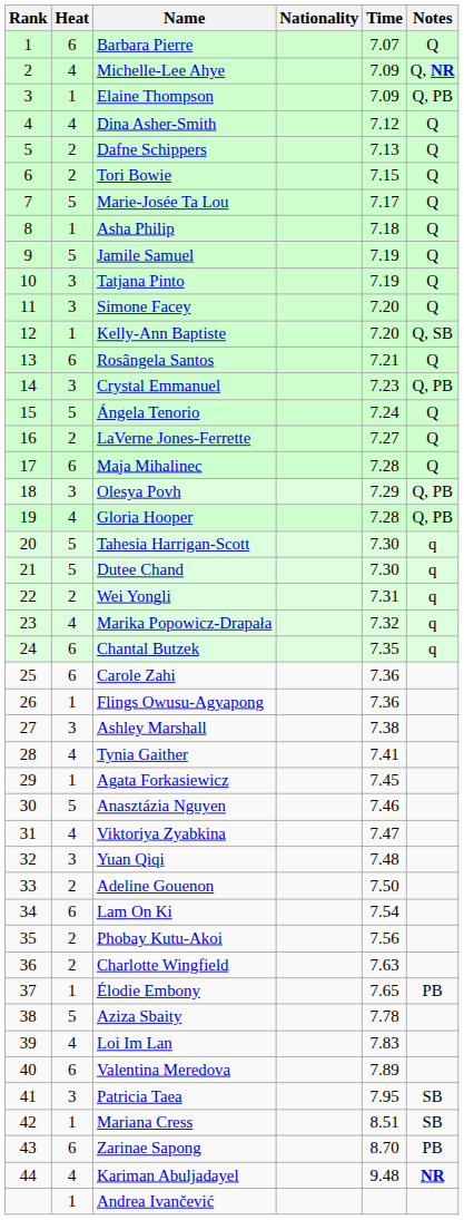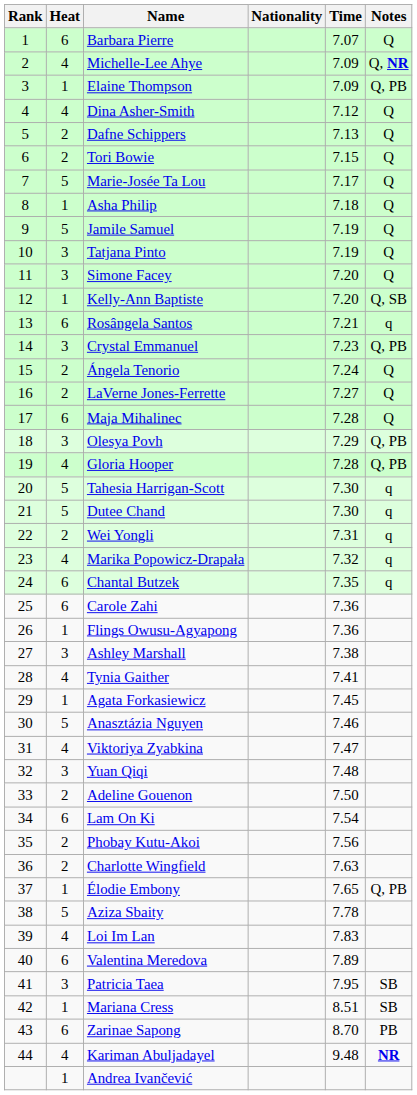Rosângela Santos | Notes: Q -> q
Ángela Tenorio | Heat: 5 -> 2
Élodie Embony | Notes: PB -> Q, PB
